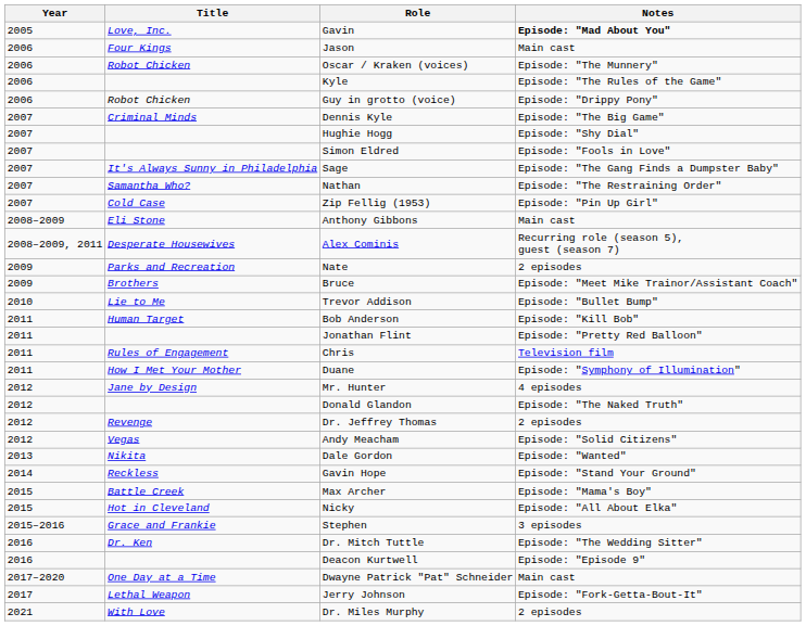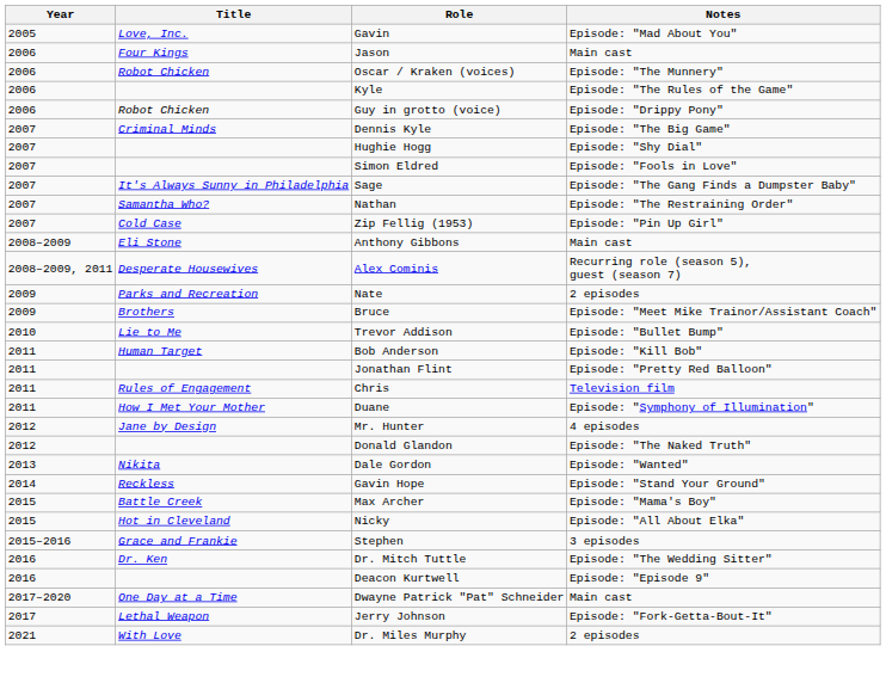Gavin | Notes: bold -> normal
- row: 2012 | Revenge | Dr. Jeffrey Thomas | 2 episodes
- row: 2012 | Vegas | Andy Meacham | Episode: "Solid Citizens"
